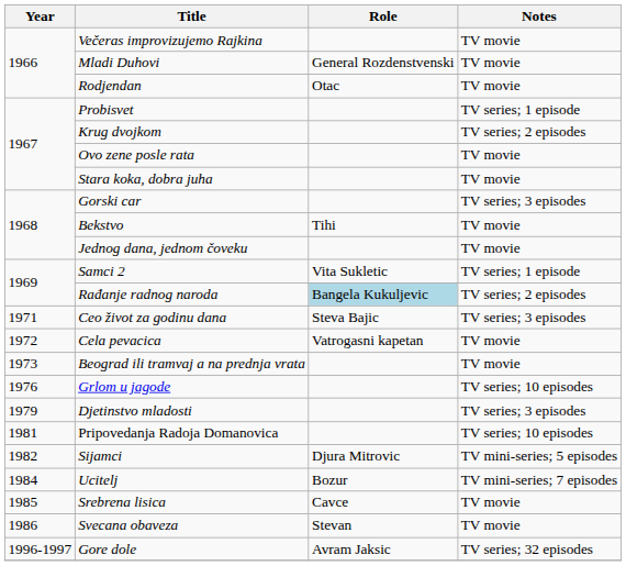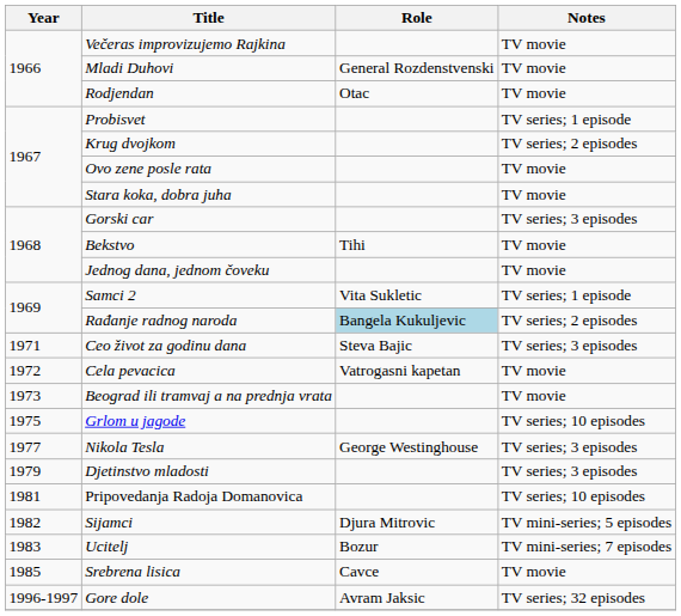Grlom u jagode | Year: 1976 -> 1975
+ row: 1977 | Nikola Tesla | George Westinghouse | TV series; 3 episodes
Ucitelj | Year: 1984 -> 1983
- row: 1986 | Svecana obaveza | Stevan | TV movie
